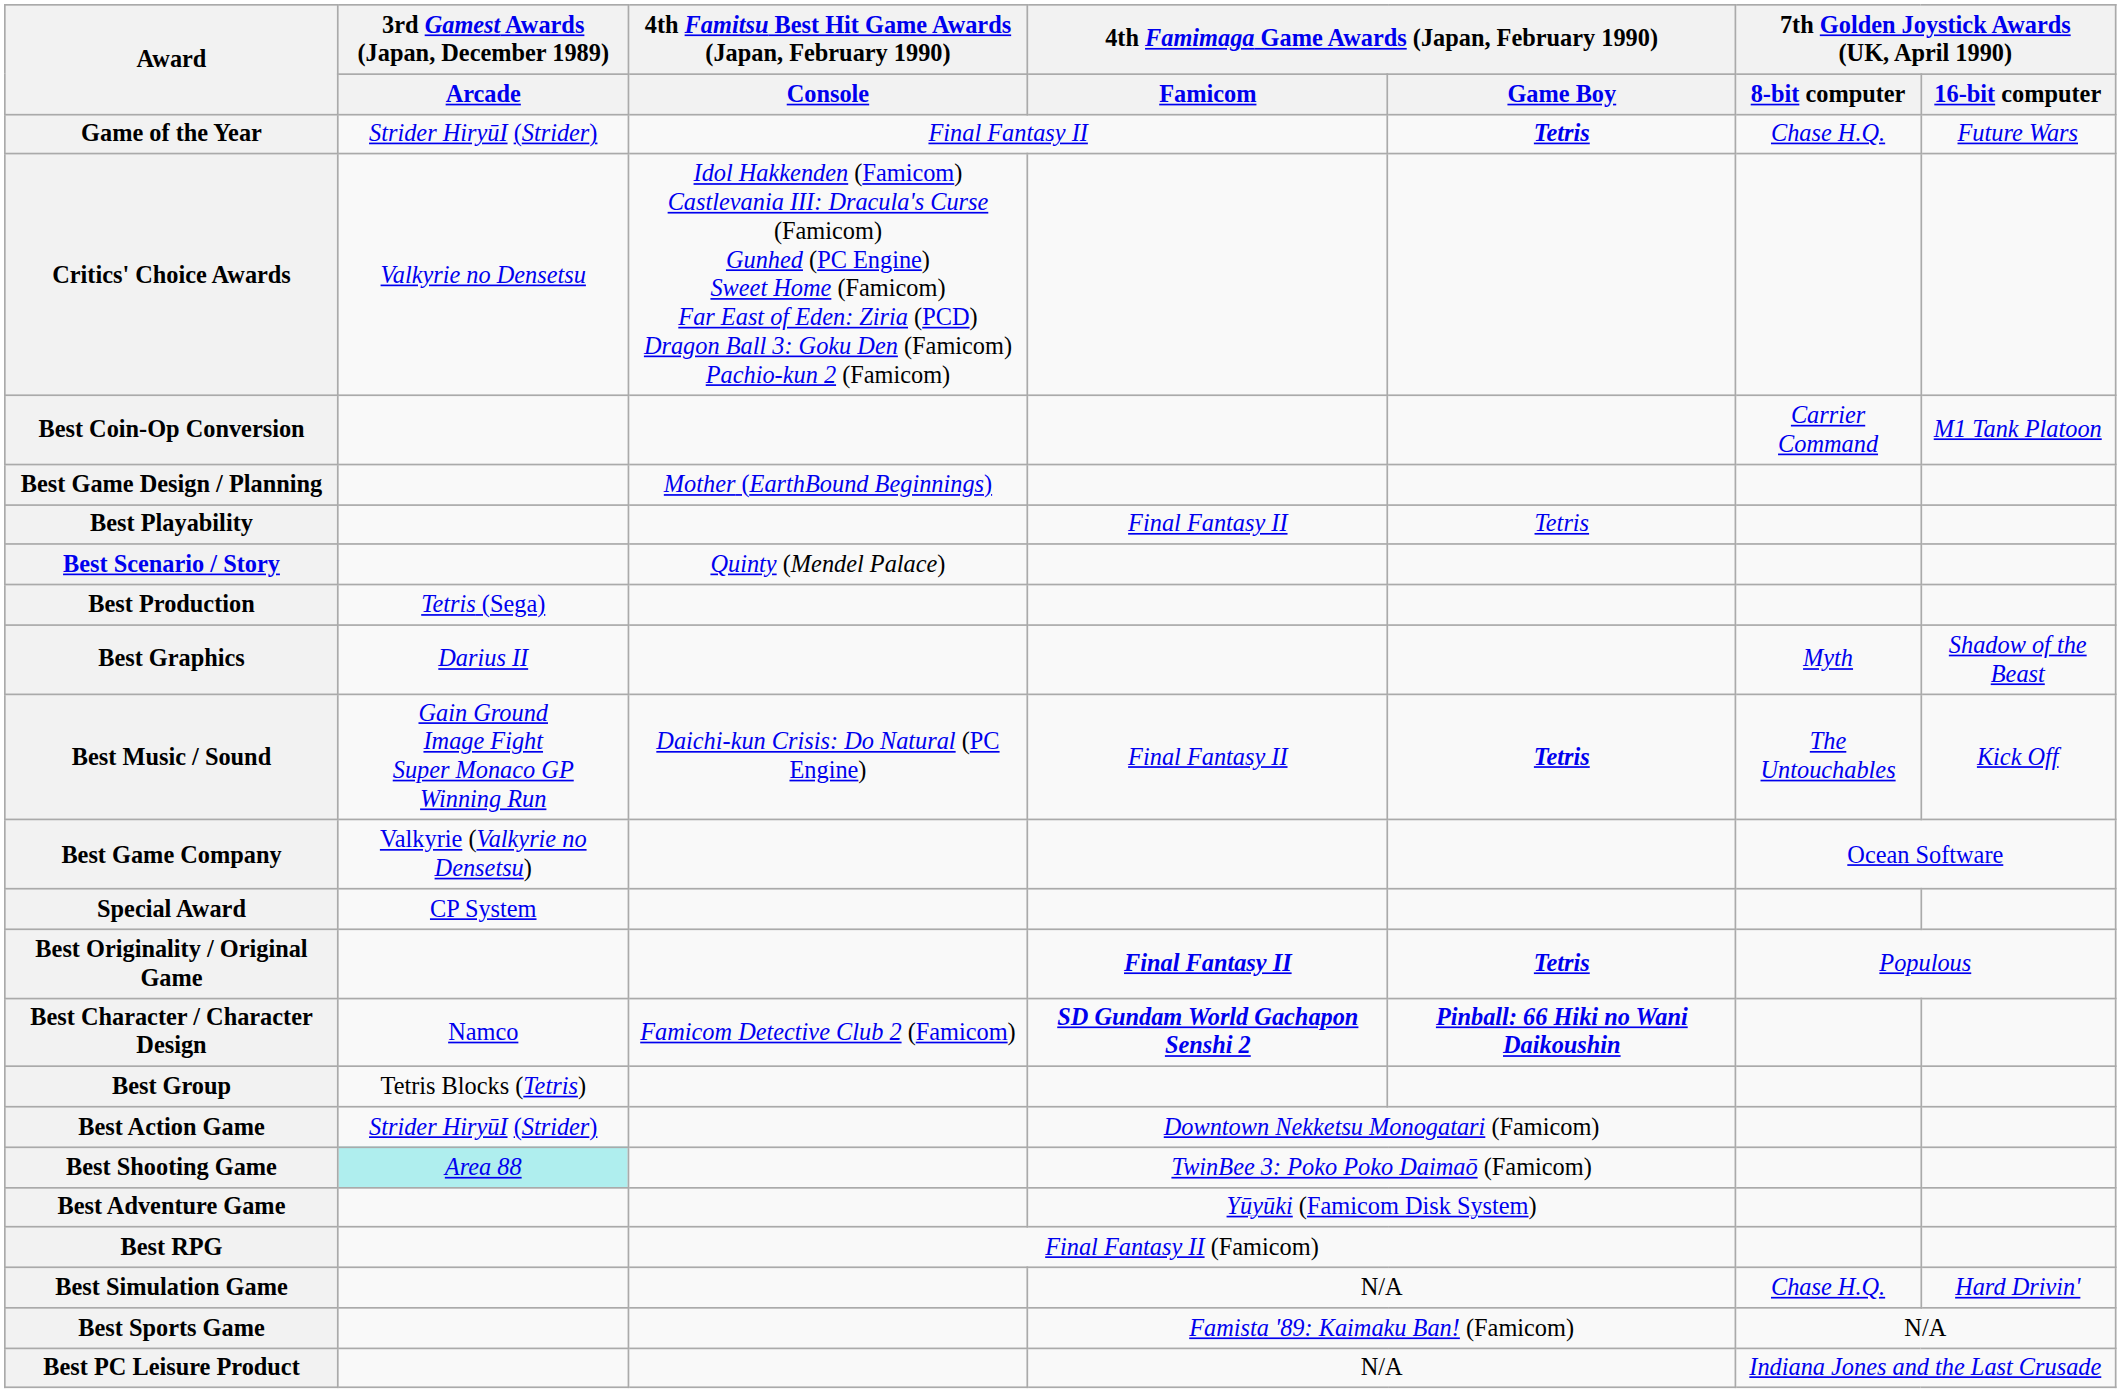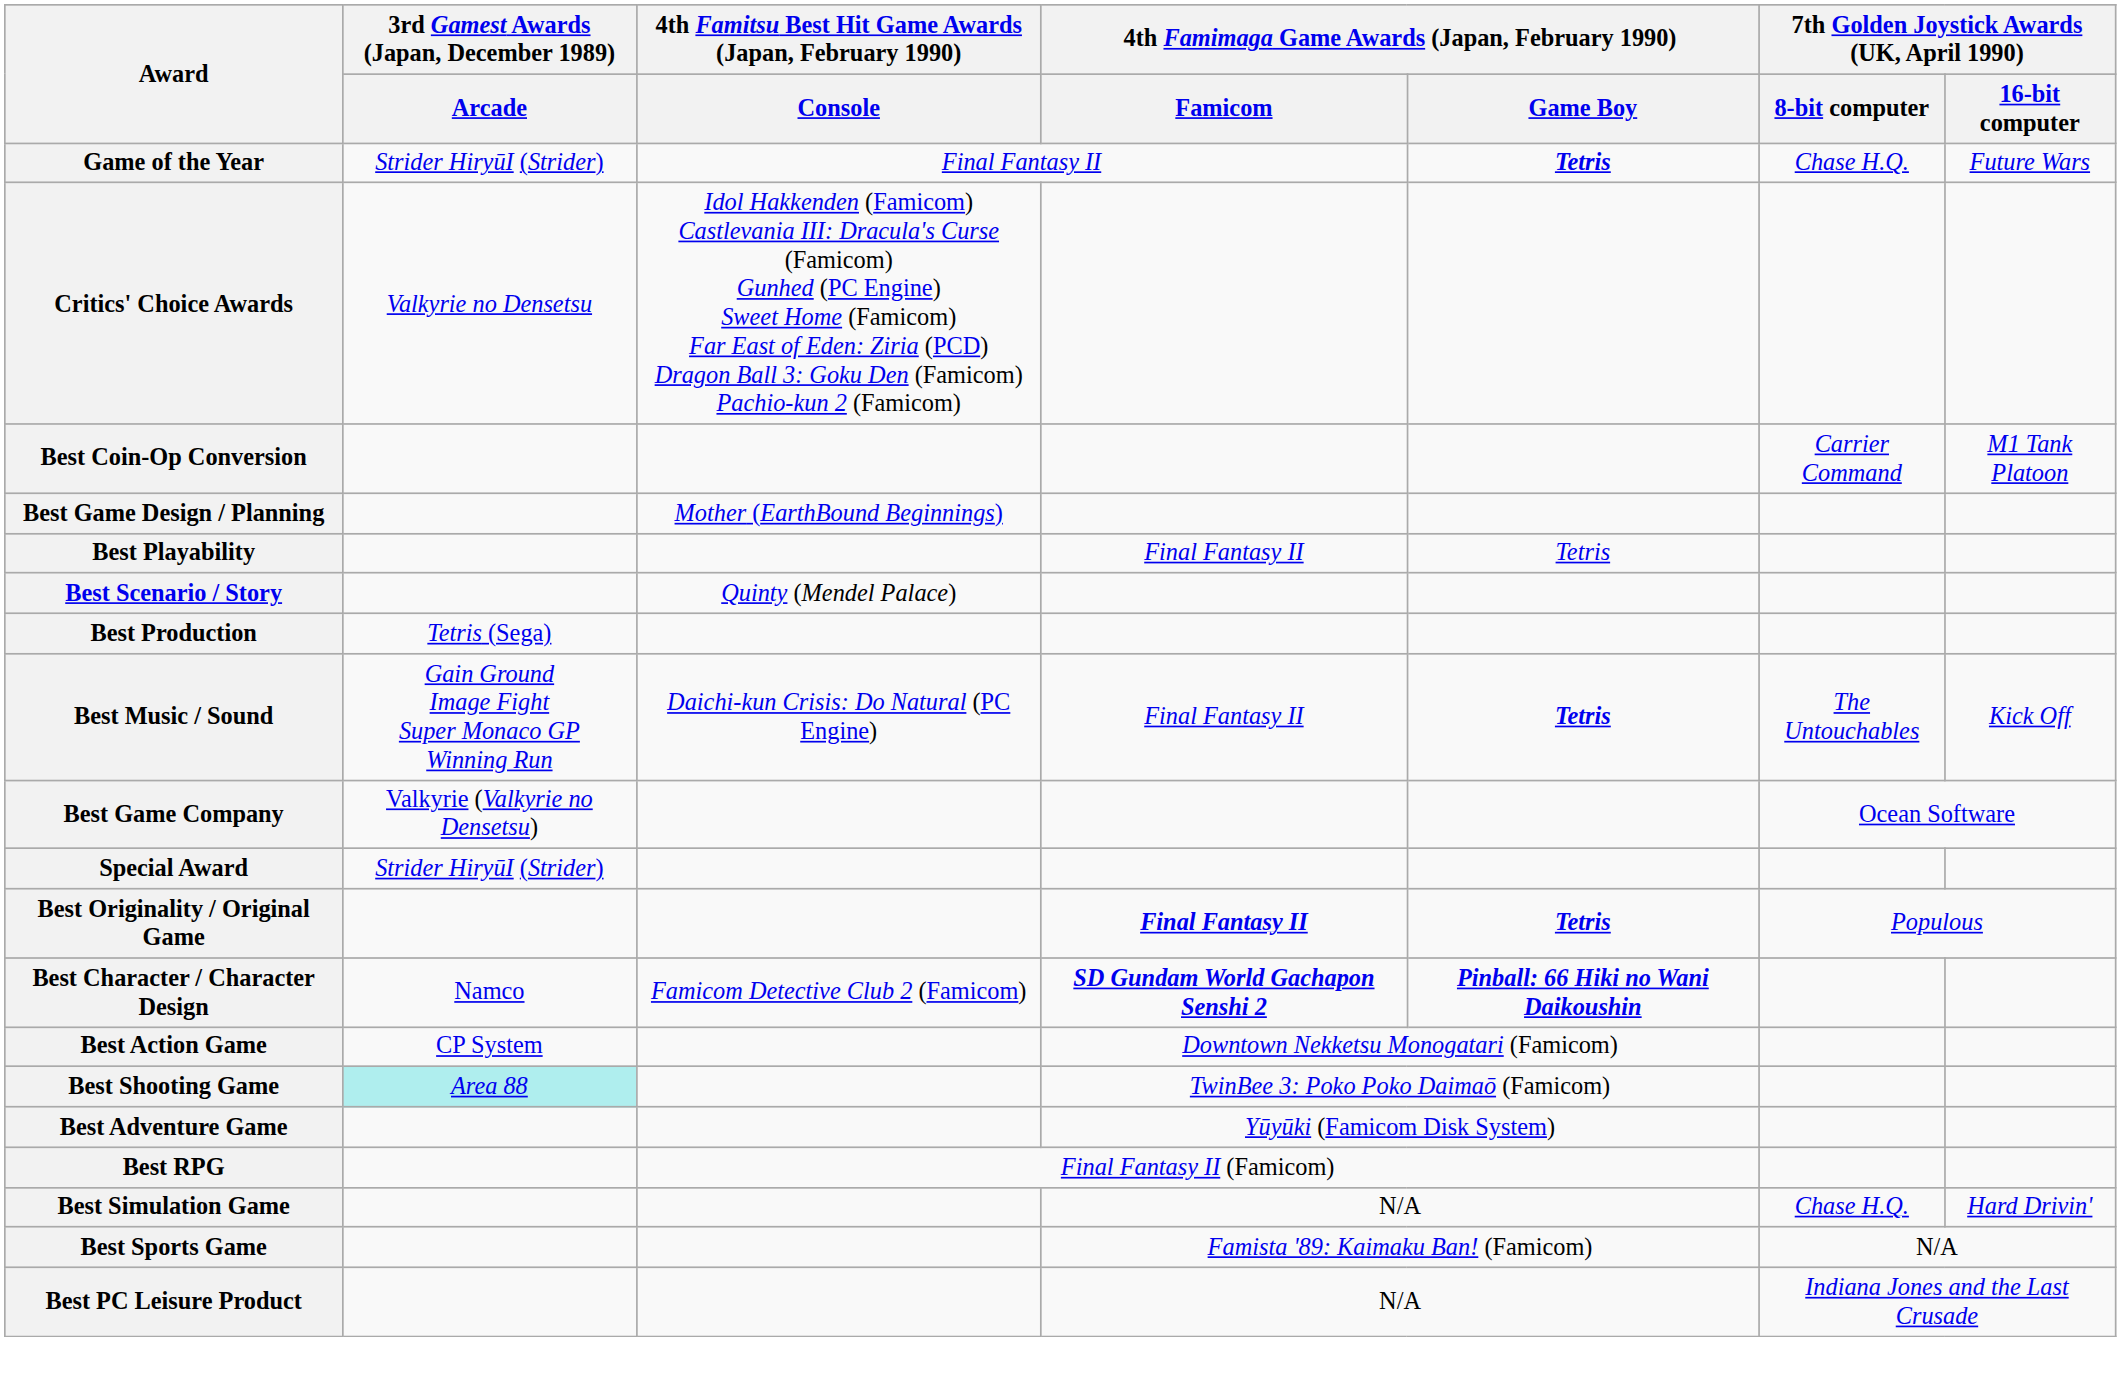- row: Best Graphics | Darius II | Myth | Shadow of the Beast
Special Award | 3rd Gamest Awards (Japan, December 1989) / Arcade: CP System -> Strider HiryūI (Strider)
- row: Best Group | Tetris Blocks (Tetris)
Best Action Game | 3rd Gamest Awards (Japan, December 1989) / Arcade: Strider HiryūI (Strider) -> CP System
